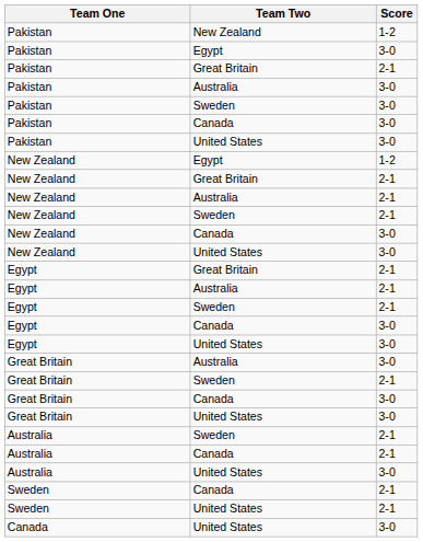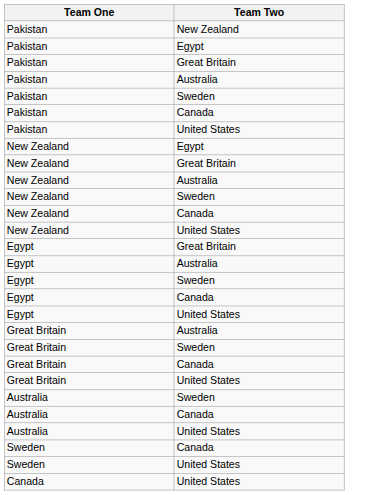- column: Score | 1-2 | 3-0 | 2-1 | 3-0 | 3-0 | 3-0 | 3-0 | 1-2 | 2-1 | 2-1 | 2-1 | 3-0 | 3-0 | 2-1 | 2-1 | 2-1 | 3-0 | 3-0 | 3-0 | 2-1 | 3-0 | 3-0 | 2-1 | 2-1 | 3-0 | 2-1 | 2-1 | 3-0
